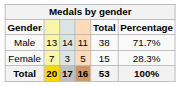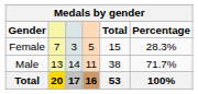rows swapped: Male <-> Female
